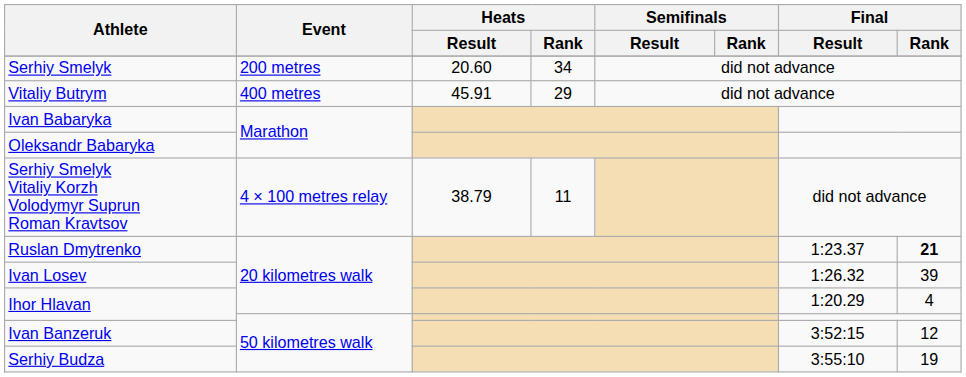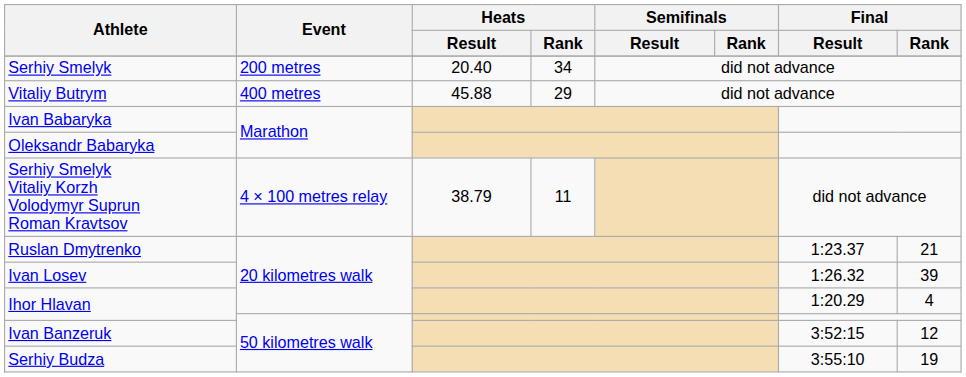Serhiy Smelyk | Heats / Result: 20.60 -> 20.40
Vitaliy Butrym | Heats / Result: 45.91 -> 45.88
Ruslan Dmytrenko | Final / Rank: bold -> normal
